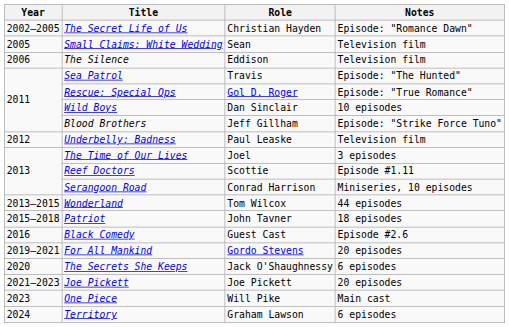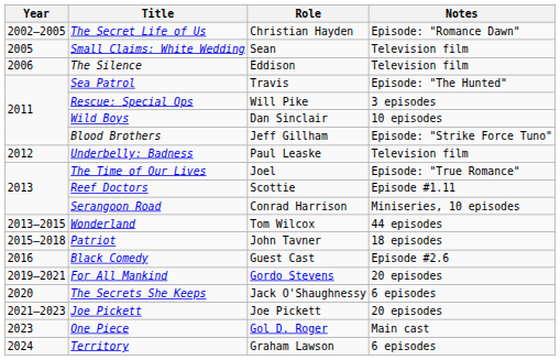Rescue: Special Ops | Role: Gol D. Roger -> Will Pike
Rescue: Special Ops | Notes: Episode: "True Romance" -> 3 episodes
The Time of Our Lives | Notes: 3 episodes -> Episode: "True Romance"
One Piece | Role: Will Pike -> Gol D. Roger
